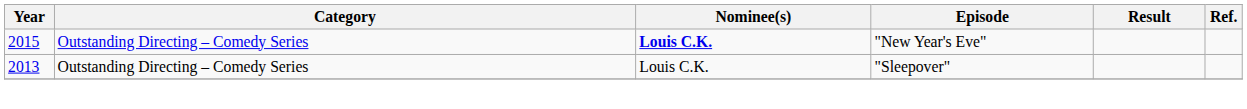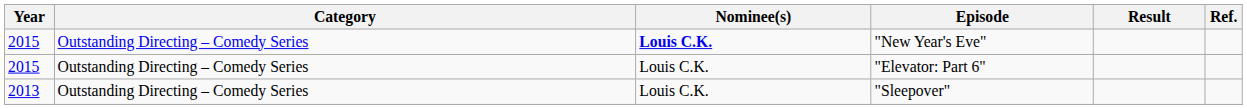+ row: 2015 | Outstanding Directing – Comedy Series | Louis C.K. | "Elevator: Part 6"
